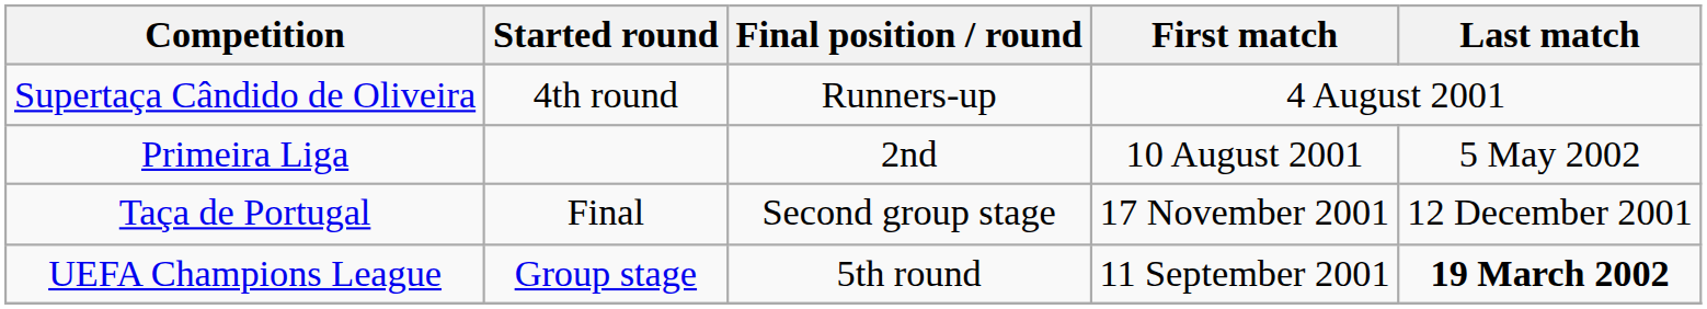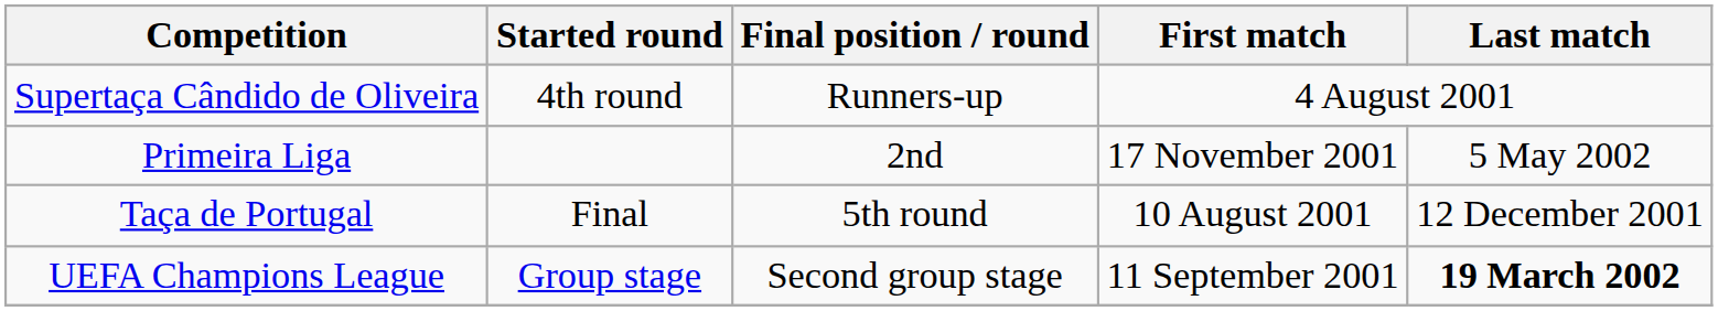Primeira Liga | First match: 10 August 2001 -> 17 November 2001
Taça de Portugal | Final position / round: Second group stage -> 5th round
Taça de Portugal | First match: 17 November 2001 -> 10 August 2001
UEFA Champions League | Final position / round: 5th round -> Second group stage
